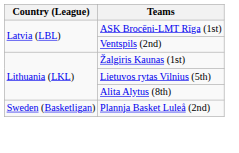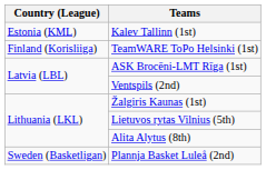+ row: Estonia (KML) | Kalev Tallinn (1st)
+ row: Finland (Korisliiga) | TeamWARE ToPo Helsinki (1st)
